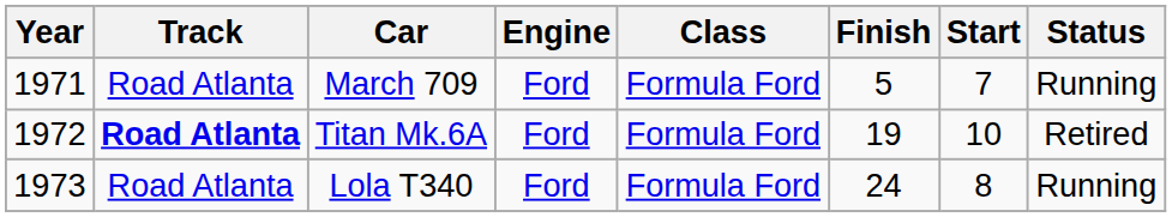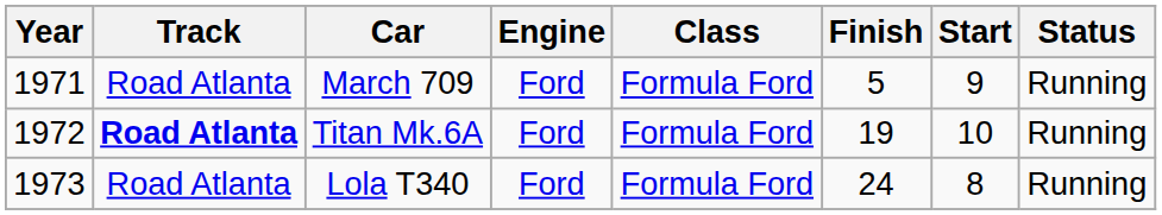March 709 | Start: 7 -> 9
Titan Mk.6A | Status: Retired -> Running
